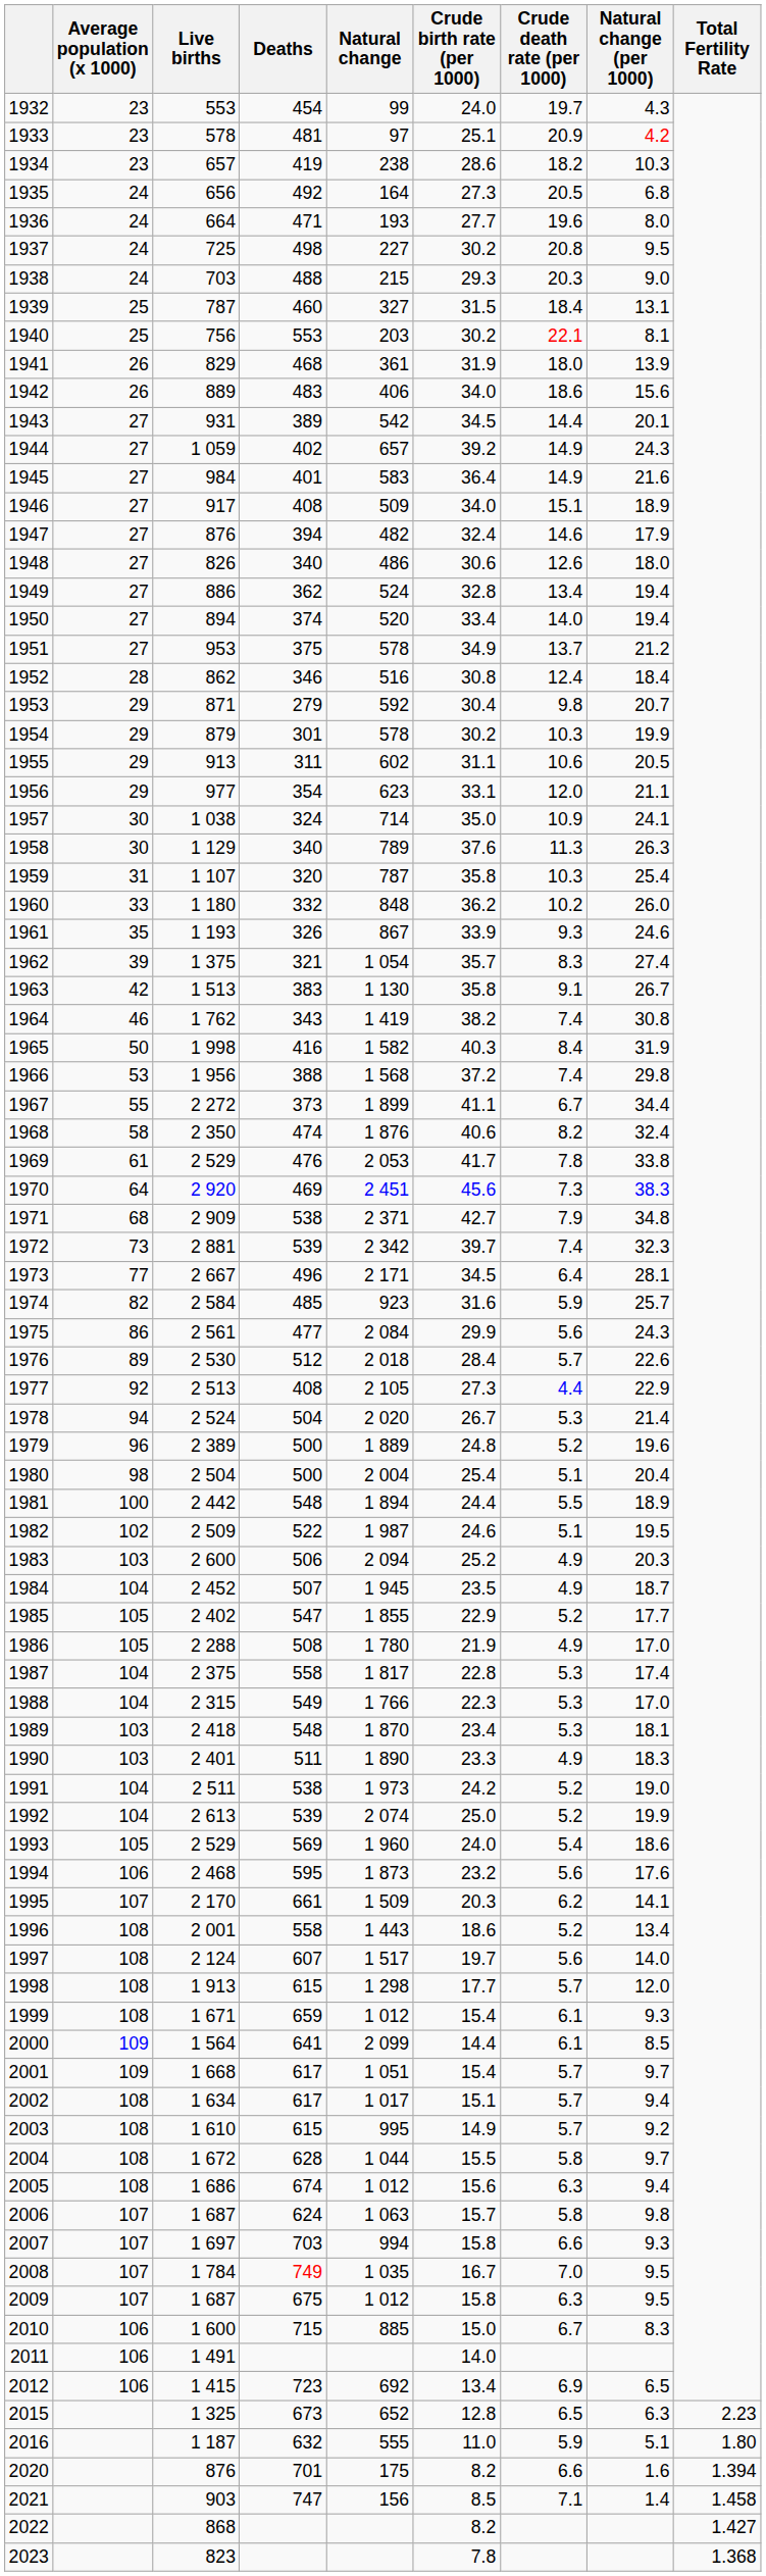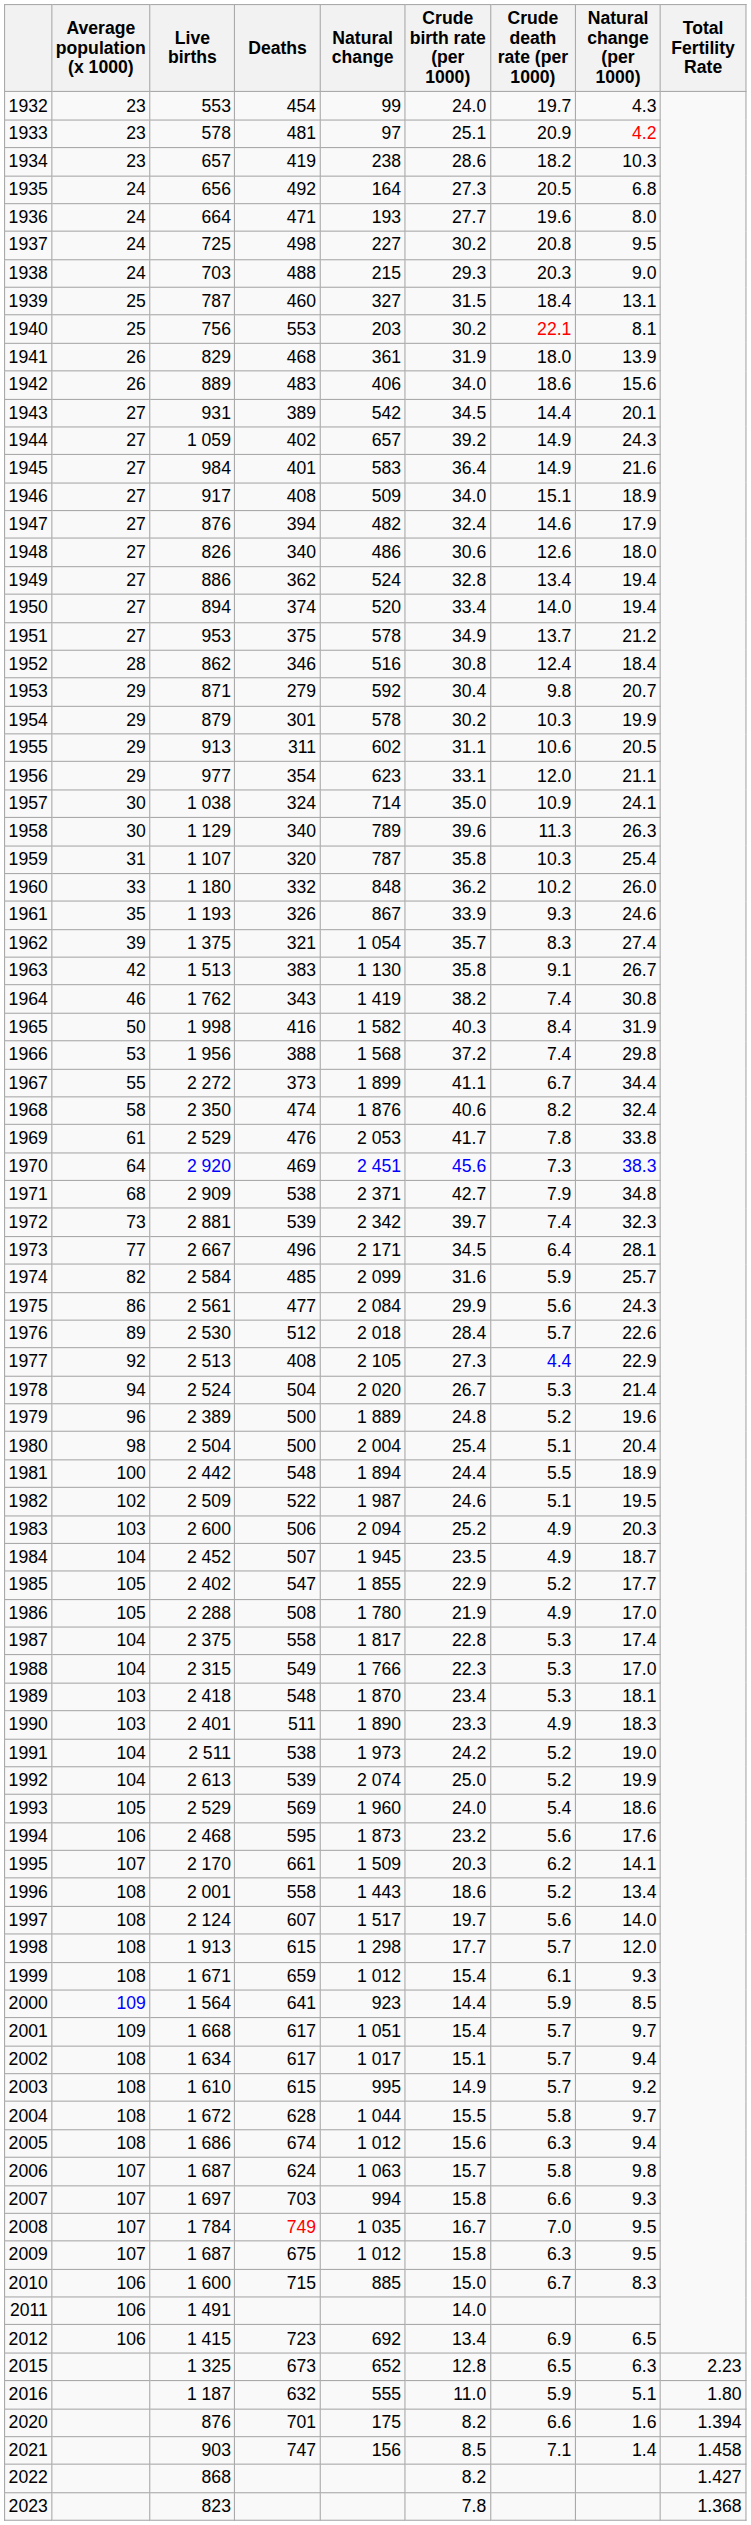1958 | Crude birth rate (per 1000): 37.6 -> 39.6
1974 | Natural change: 923 -> 2 099
2000 | Natural change: 2 099 -> 923
2000 | Crude death rate (per 1000): 6.1 -> 5.9
